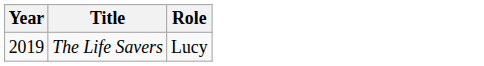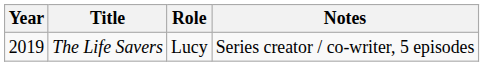+ column: Notes | Series creator / co-writer, 5 episodes
